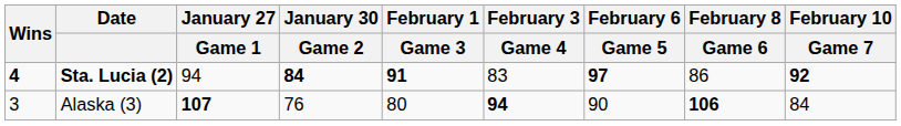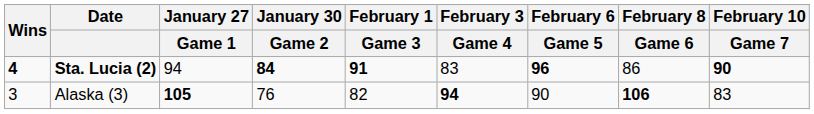Sta. Lucia (2) | February 6 / Game 5: 97 -> 96
Sta. Lucia (2) | February 10 / Game 7: 92 -> 90
Alaska (3) | January 27 / Game 1: 107 -> 105
Alaska (3) | February 1 / Game 3: 80 -> 82
Alaska (3) | February 10 / Game 7: 84 -> 83
